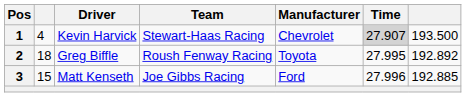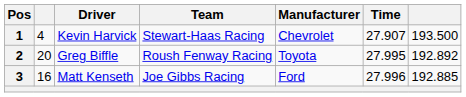1 | Time: lightgrey background -> no background
2 | column 2: 18 -> 20
3 | column 2: 15 -> 16
